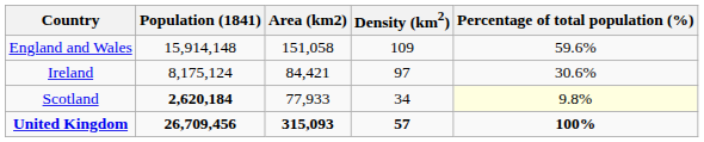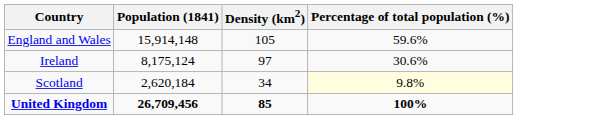- column: Area (km2) | 151,058 | 84,421 | 77,933 | 315,093
England and Wales | Density (km2): 109 -> 105
Scotland | Population (1841): bold -> normal
United Kingdom | Density (km2): 57 -> 85
